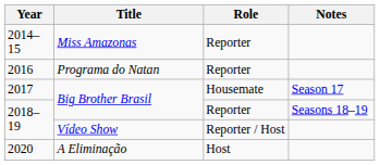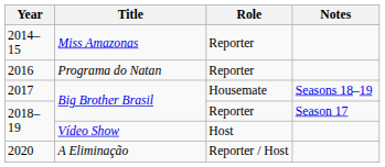2017 | Notes: Season 17 -> Seasons 18–19
2018–19 / Big Brother Brasil | Notes: Seasons 18–19 -> Season 17
2018–19 / Vídeo Show | Role: Reporter / Host -> Host
2020 | Role: Host -> Reporter / Host
